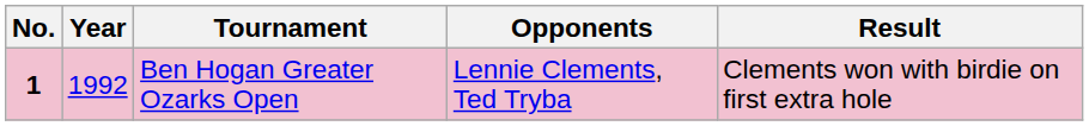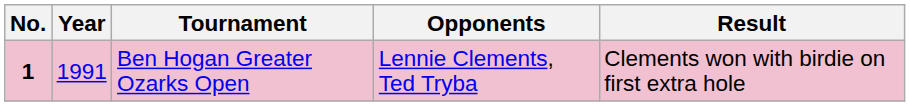Ben Hogan Greater Ozarks Open | Year: 1992 -> 1991
